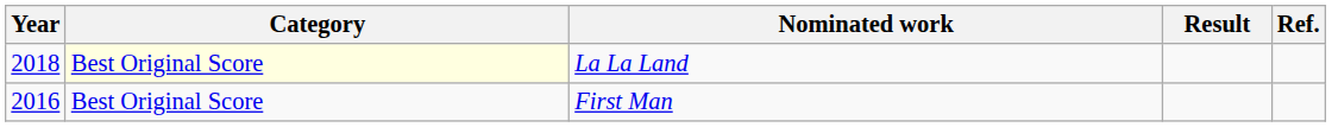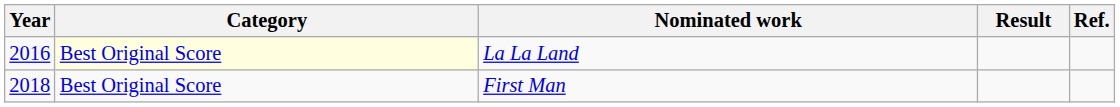La La Land | Year: 2018 -> 2016
First Man | Year: 2016 -> 2018
